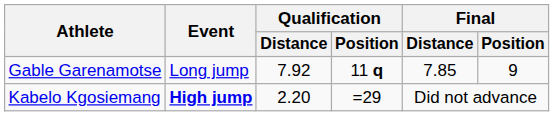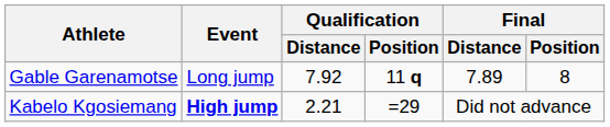Gable Garenamotse | Final / Distance: 7.85 -> 7.89
Gable Garenamotse | Final / Position: 9 -> 8
Kabelo Kgosiemang | Qualification / Distance: 2.20 -> 2.21
